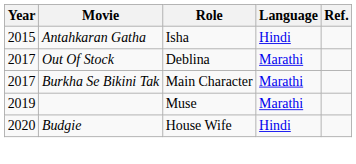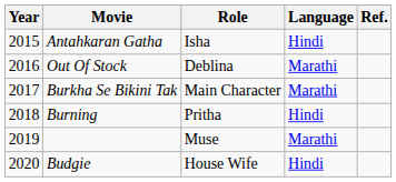Out Of Stock | Year: 2017 -> 2016
+ row: 2018 | Burning | Pritha | Hindi
